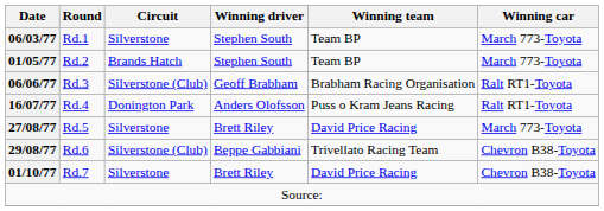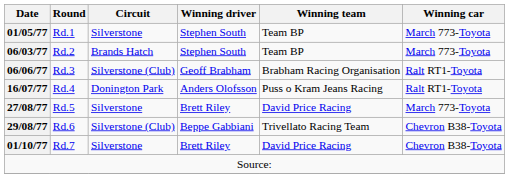Rd.1 | Date: 06/03/77 -> 01/05/77
Rd.2 | Date: 01/05/77 -> 06/03/77
